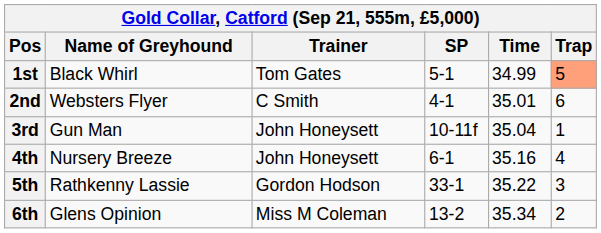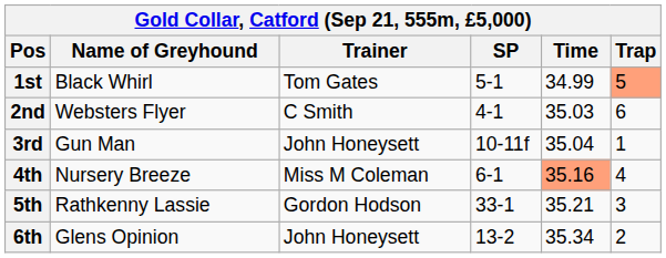2nd | Time: 35.01 -> 35.03
4th | Trainer: John Honeysett -> Miss M Coleman
4th | Time: no background -> lightsalmon background
5th | Time: 35.22 -> 35.21
6th | Trainer: Miss M Coleman -> John Honeysett
